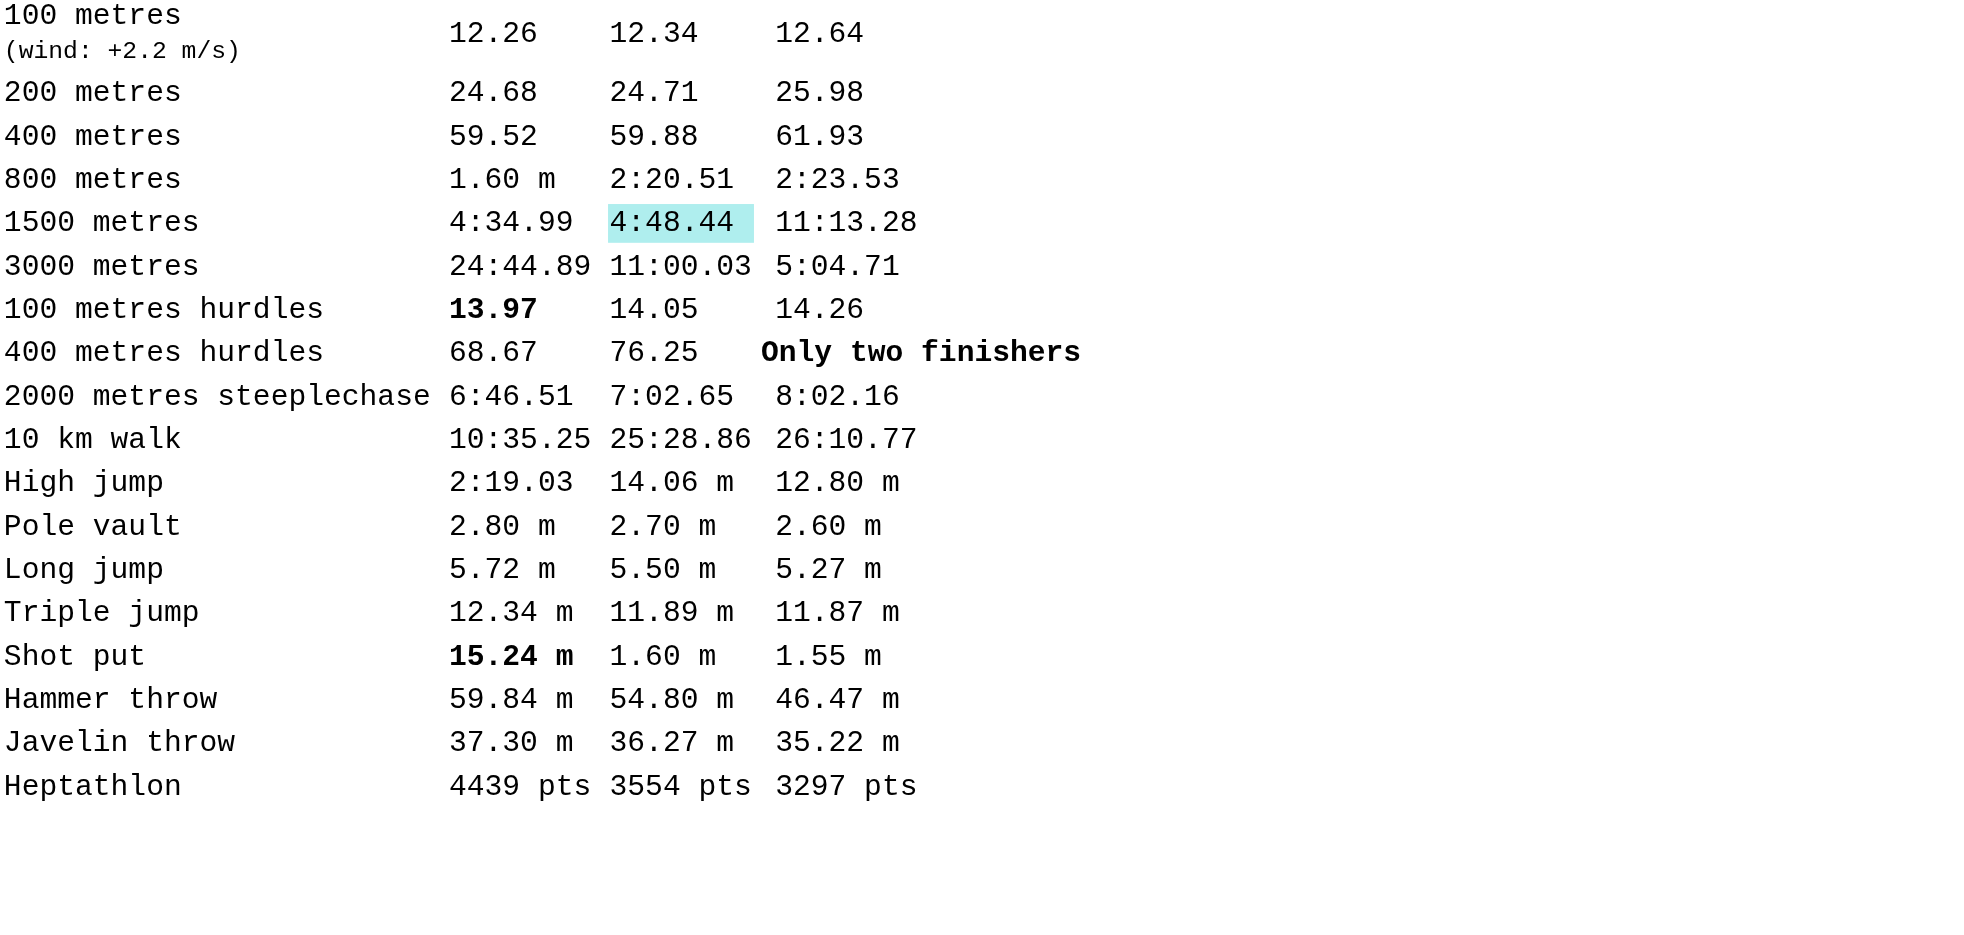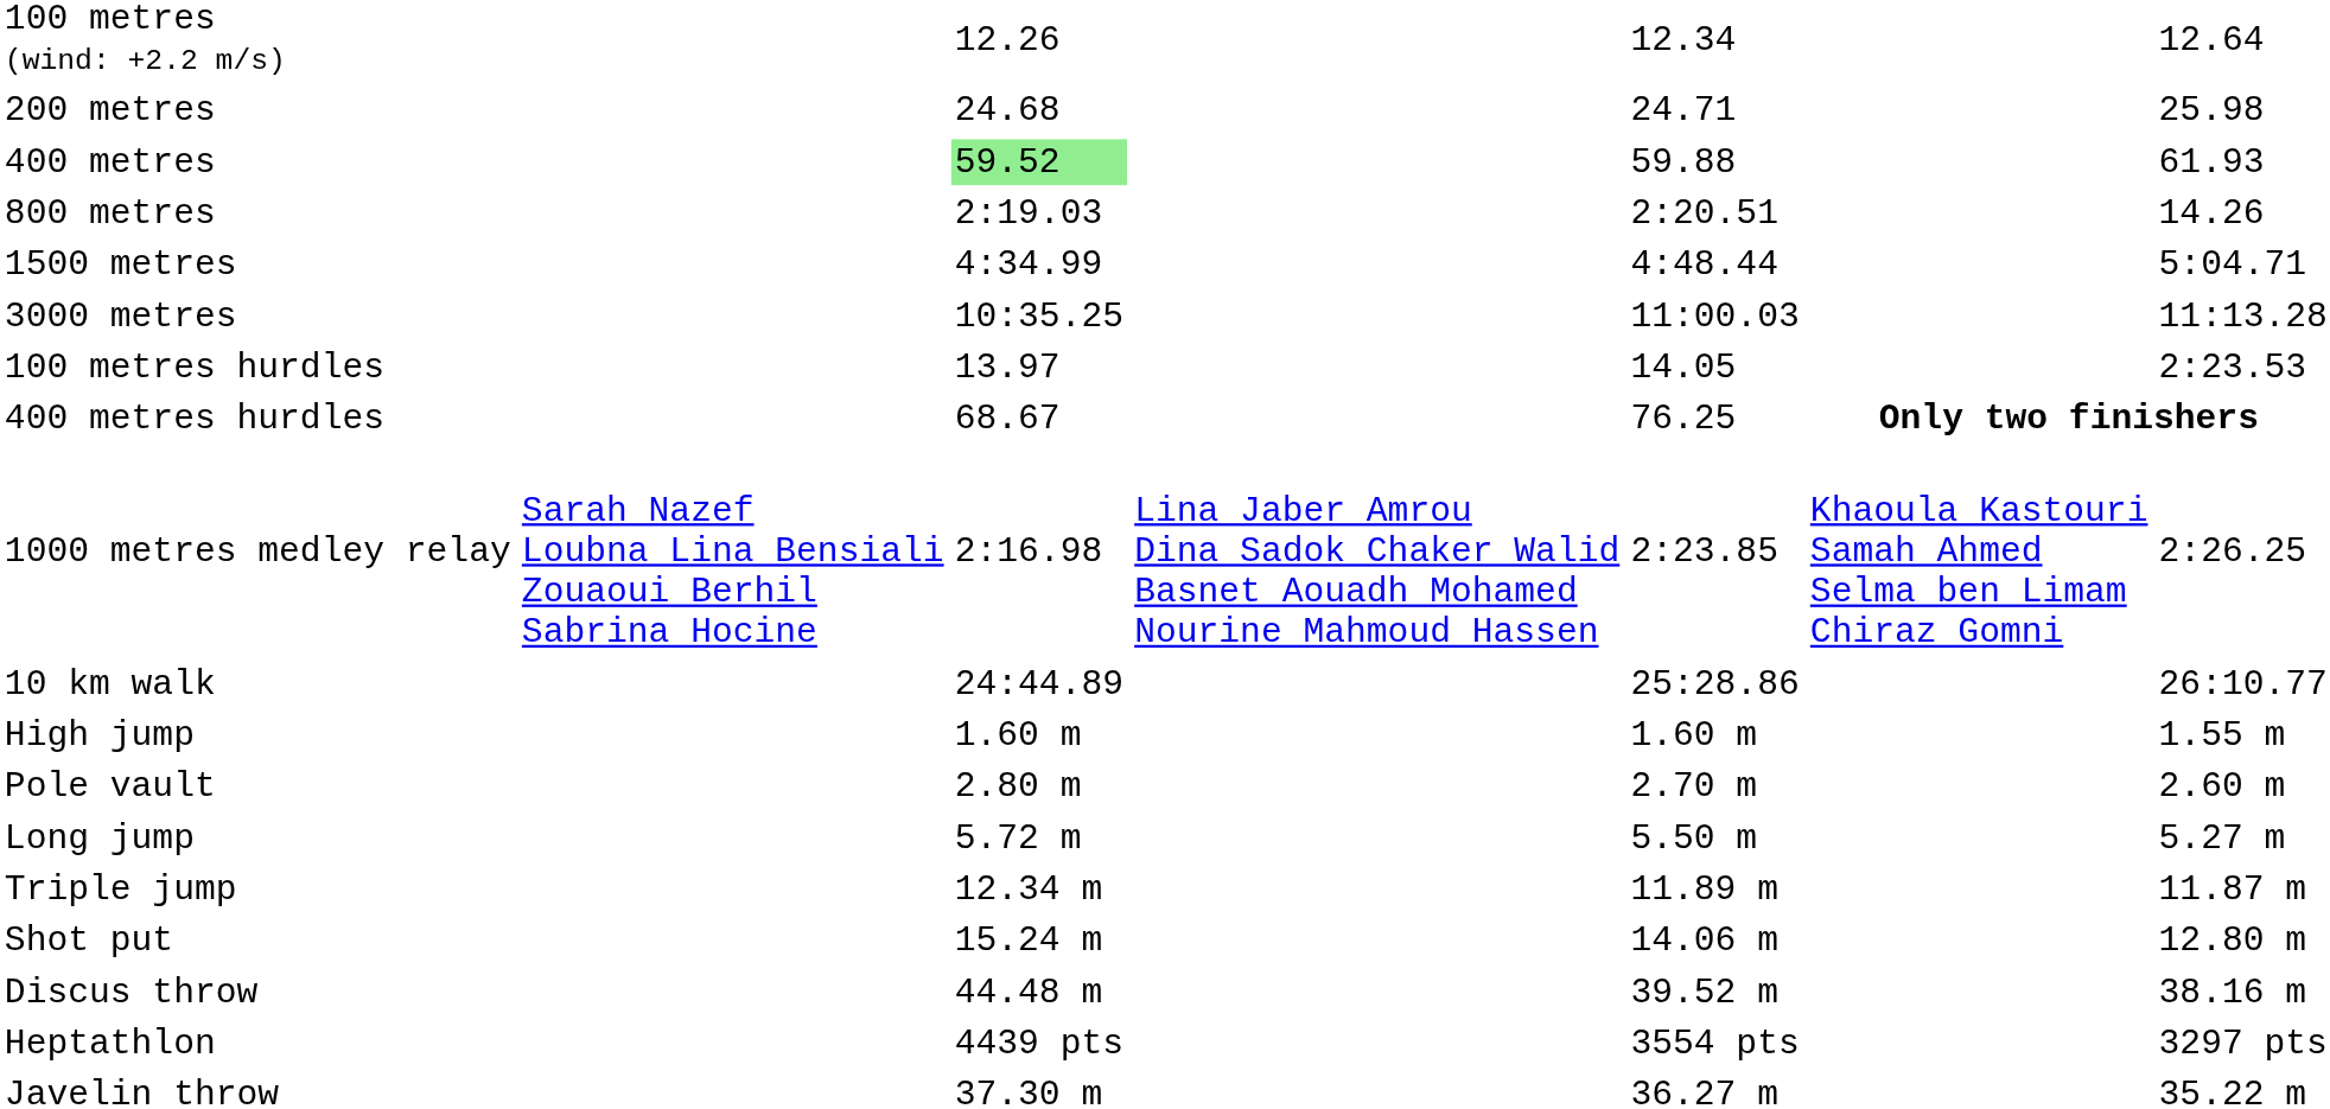400 metres | column 3: no background -> lightgreen background
800 metres | column 3: 1.60 m -> 2:19.03
800 metres | column 7: 2:23.53 -> 14.26
1500 metres | column 5: paleturquoise background -> no background
1500 metres | column 7: 11:13.28 -> 5:04.71
3000 metres | column 3: 24:44.89 -> 10:35.25
3000 metres | column 7: 5:04.71 -> 11:13.28
100 metres hurdles | column 3: bold -> normal
100 metres hurdles | column 7: 14.26 -> 2:23.53
- row: 2000 metres steeplechase | 6:46.51 | 7:02.65 | 8:02.16
+ row: 1000 metres medley relay | Sarah Nazef Loubna Lina Bensiali Zouaoui Berhil Sabrina Hocine | 2:16.98 | Lina Jaber Amrou Dina Sadok Chaker Walid Basnet Aouadh Mohamed Nourine Mahmoud Hassen | 2:23.85 | Khaoula Kastouri Samah Ahmed Selma ben Limam Chiraz Gomni | 2:26.25
10 km walk | column 3: 10:35.25 -> 24:44.89
High jump | column 3: 2:19.03 -> 1.60 m
High jump | column 5: 14.06 m -> 1.60 m
High jump | column 7: 12.80 m -> 1.55 m
Shot put | column 3: bold -> normal
Shot put | column 5: 1.60 m -> 14.06 m
Shot put | column 7: 1.55 m -> 12.80 m
+ row: Discus throw | 44.48 m | 39.52 m | 38.16 m
- row: Hammer throw | 59.84 m | 54.80 m | 46.47 m
rows swapped: Javelin throw <-> Heptathlon
